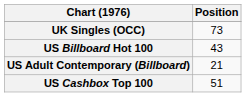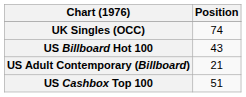UK Singles (OCC) | Position: 73 -> 74
